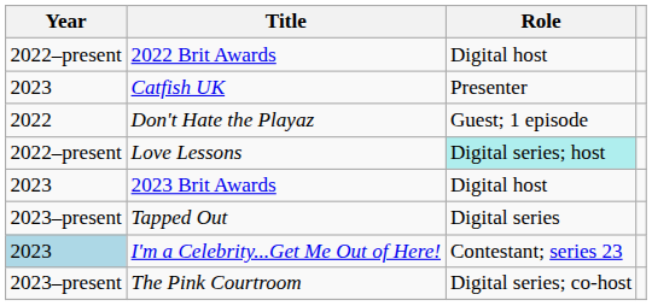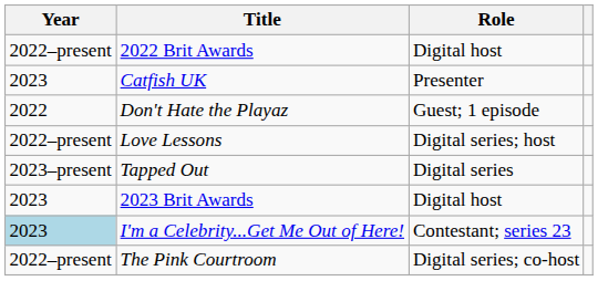Love Lessons | Role: paleturquoise background -> no background
rows swapped: Tapped Out <-> 2023 Brit Awards
The Pink Courtroom | Year: 2023–present -> 2022–present
